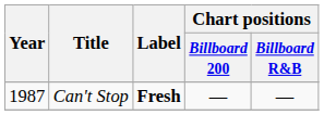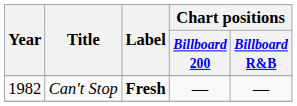Can't Stop | Year: 1987 -> 1982
